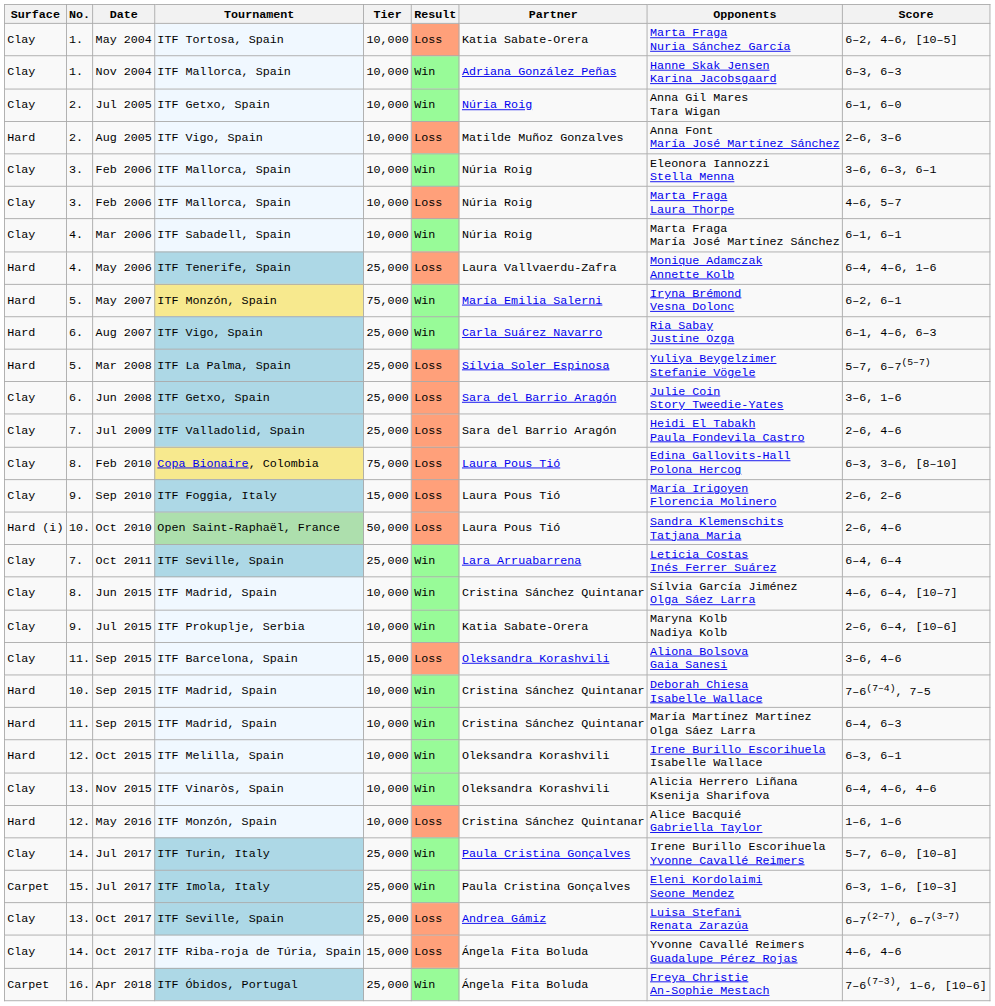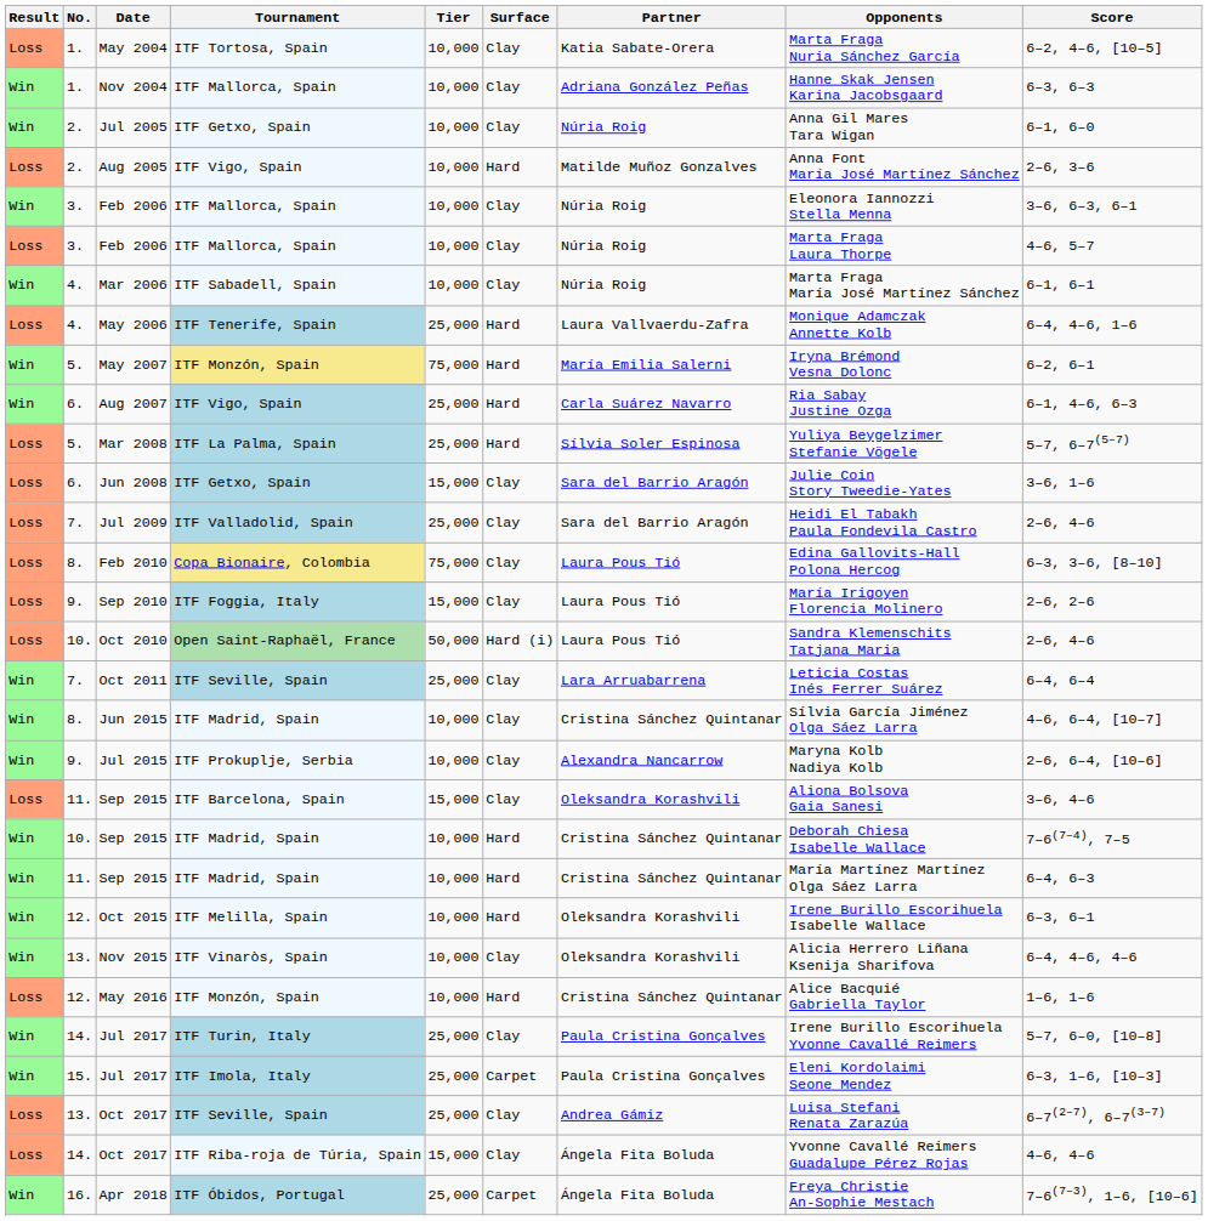columns swapped: Result <-> Surface
Jun 2008 | Tier: 25,000 -> 15,000
Jul 2015 | Partner: Katia Sabate-Orera -> Alexandra Nancarrow
